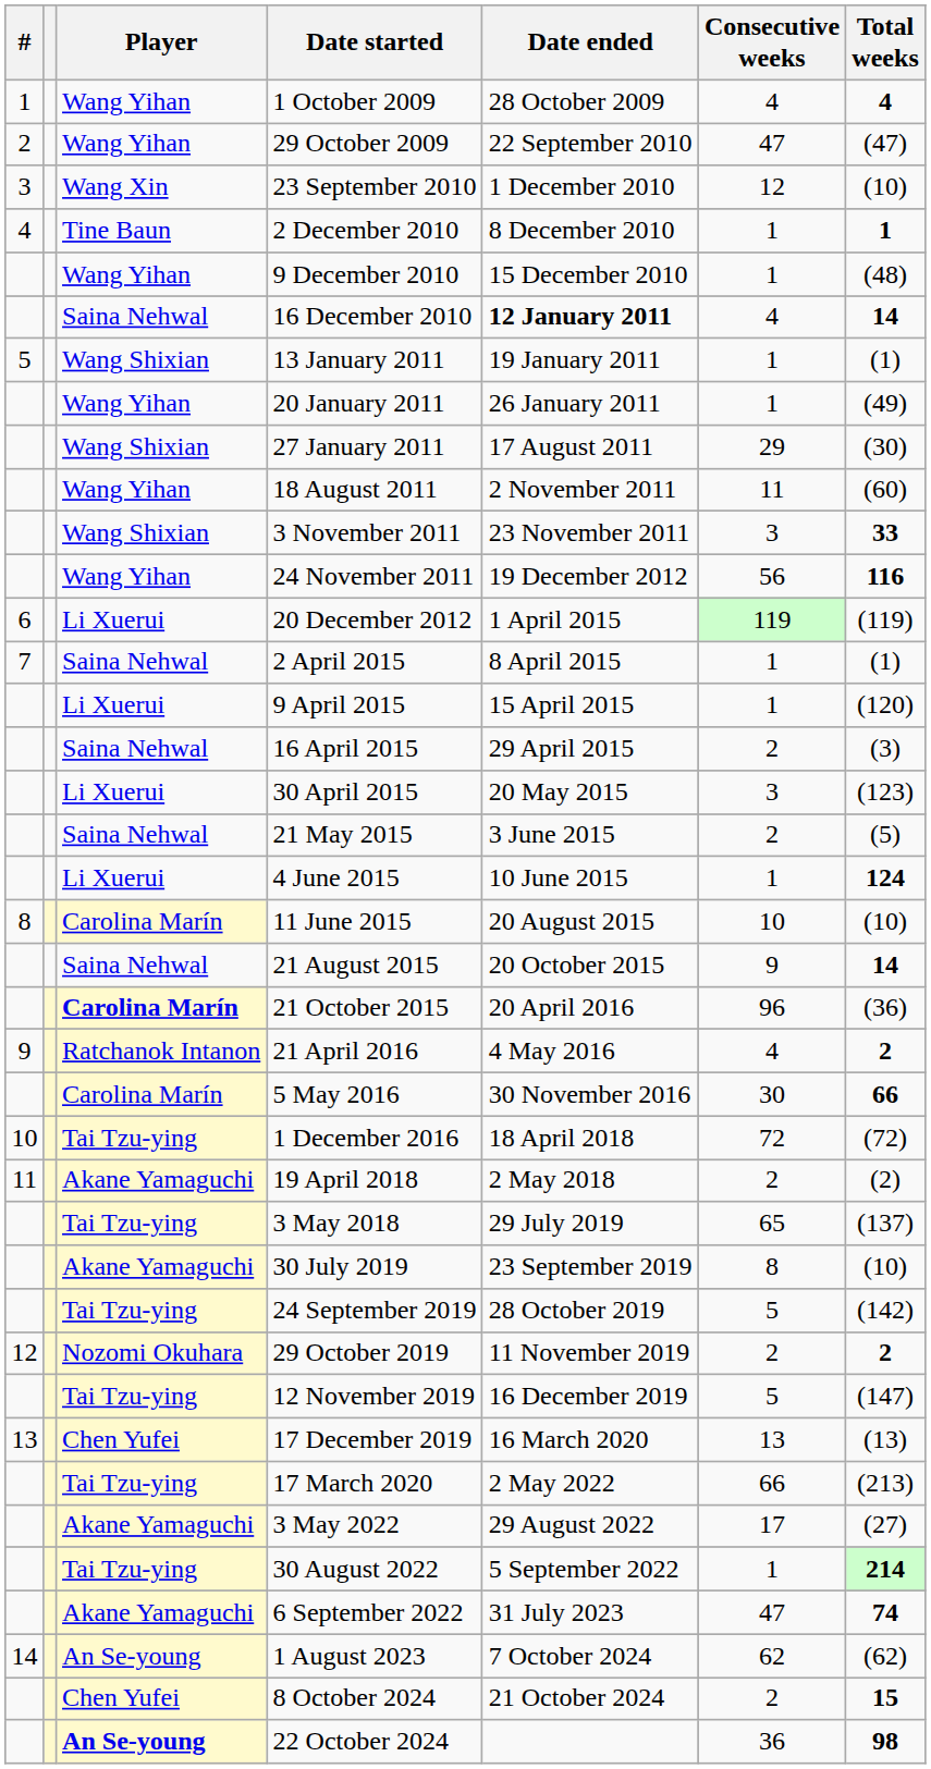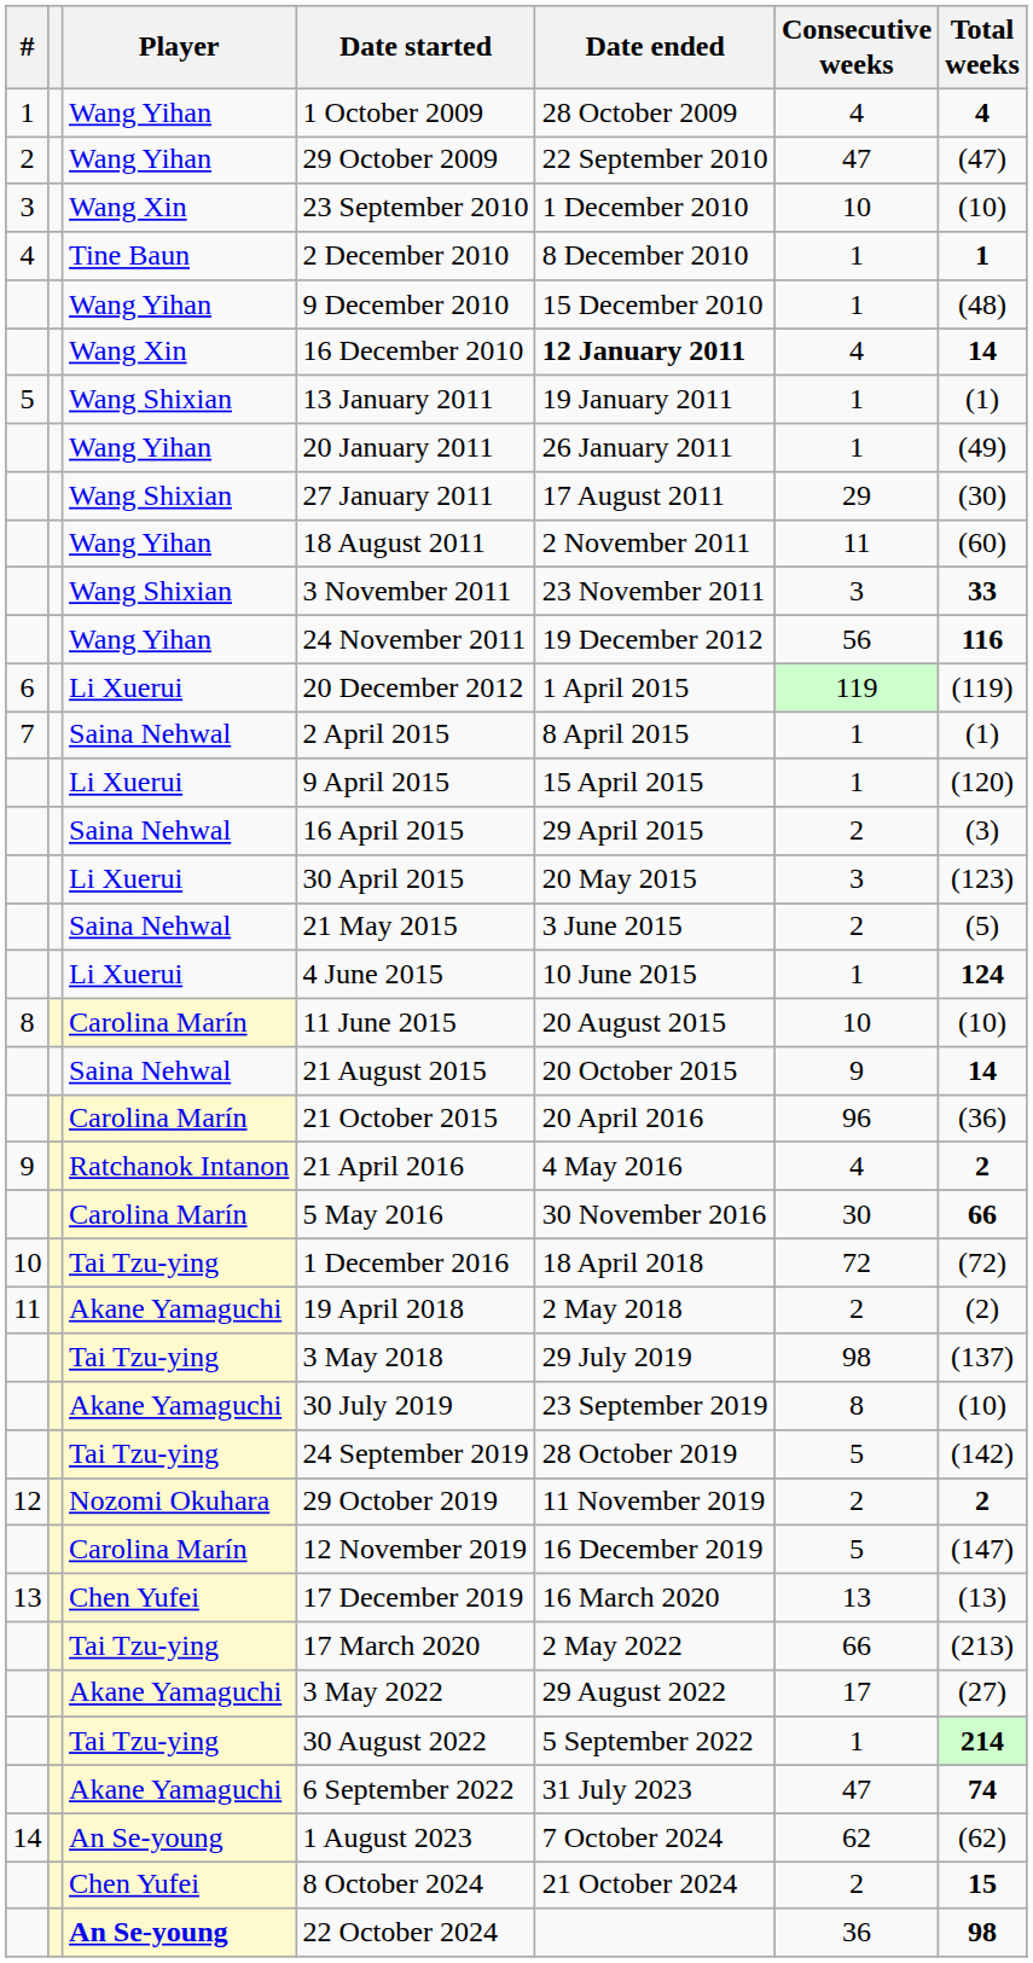23 September 2010 | Consecutive weeks: 12 -> 10
16 December 2010 | Player: Saina Nehwal -> Wang Xin
21 October 2015 | Player: bold -> normal
3 May 2018 | Consecutive weeks: 65 -> 98
12 November 2019 | Player: Tai Tzu-ying -> Carolina Marín
